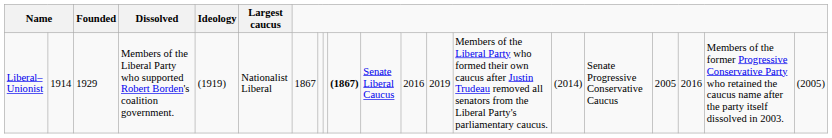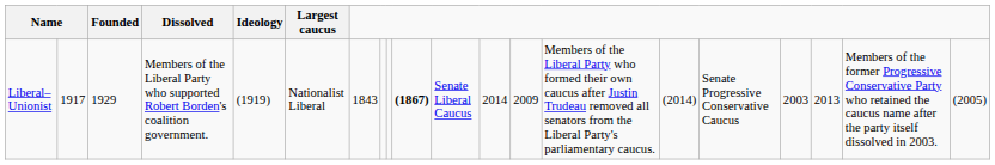Liberal–Unionist | column 2: 1914 -> 1917
Liberal–Unionist | column 7: 1867 -> 1843
Liberal–Unionist | column 12: 2016 -> 2014
Liberal–Unionist | column 13: 2019 -> 2009
Liberal–Unionist | column 17: 2005 -> 2003
Liberal–Unionist | column 18: 2016 -> 2013
